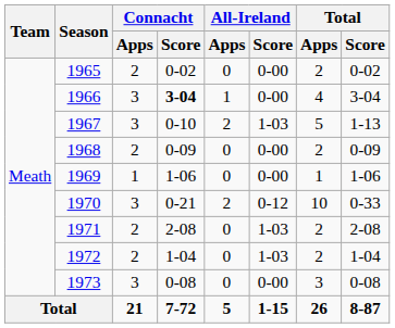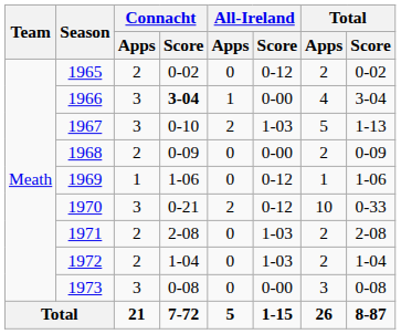1965 | All-Ireland / Score: 0-00 -> 0-12
1969 | All-Ireland / Score: 0-00 -> 0-12
